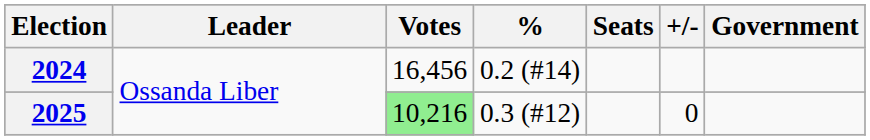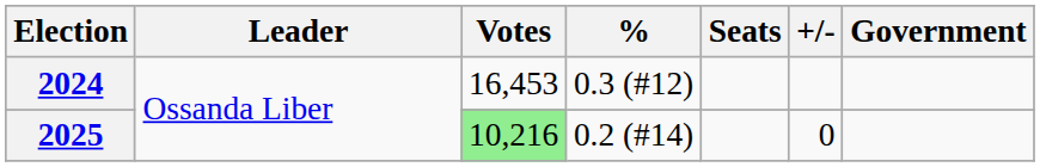2024 | Votes: 16,456 -> 16,453
2024 | %: 0.2 (#14) -> 0.3 (#12)
2025 | %: 0.3 (#12) -> 0.2 (#14)
